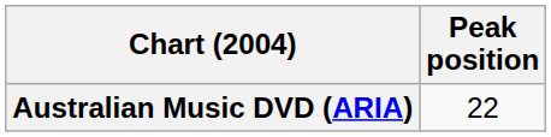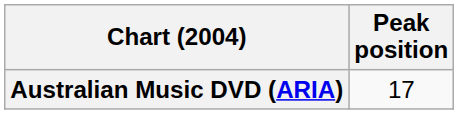Australian Music DVD (ARIA) | Peak position: 22 -> 17
